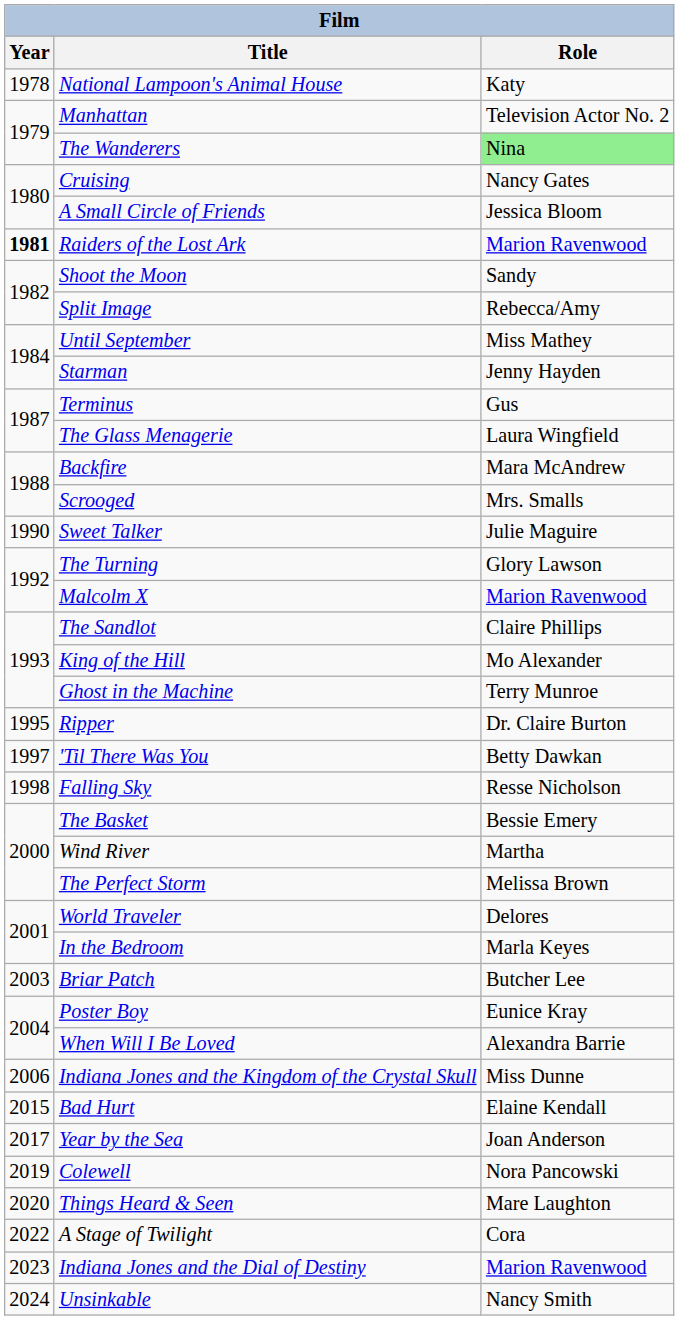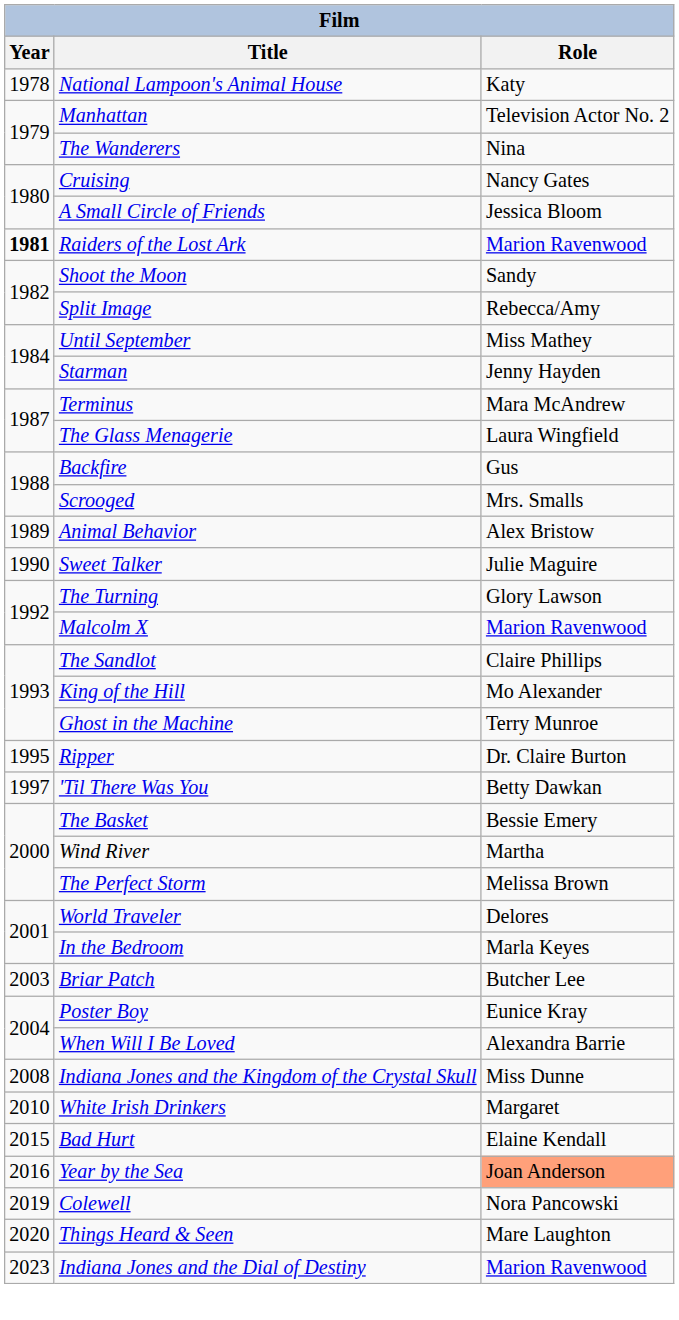The Wanderers | Role: lightgreen background -> no background
Terminus | Role: Gus -> Mara McAndrew
Backfire | Role: Mara McAndrew -> Gus
+ row: 1989 | Animal Behavior | Alex Bristow
- row: 1998 | Falling Sky | Resse Nicholson
Indiana Jones and the Kingdom of the Crystal Skull | Year: 2006 -> 2008
+ row: 2010 | White Irish Drinkers | Margaret
Year by the Sea | Year: 2017 -> 2016
Year by the Sea | Role: no background -> lightsalmon background
- row: 2022 | A Stage of Twilight | Cora
- row: 2024 | Unsinkable | Nancy Smith
